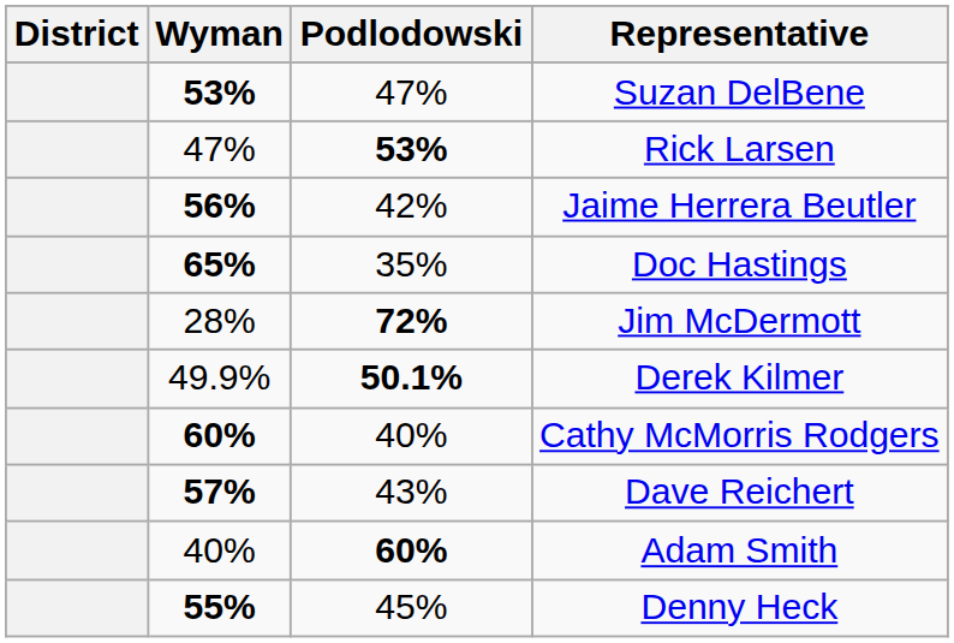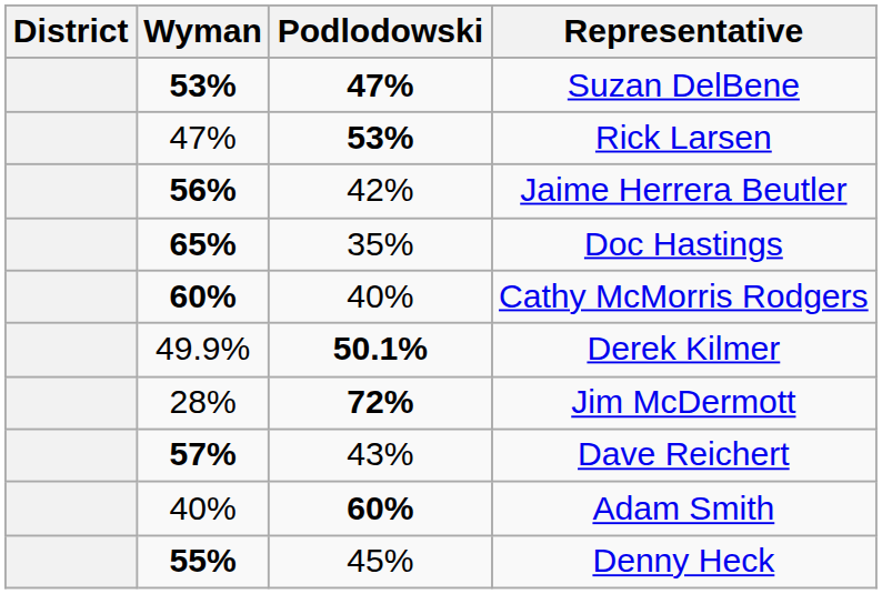Suzan DelBene | Podlodowski: normal -> bold
rows swapped: Cathy McMorris Rodgers <-> Jim McDermott
